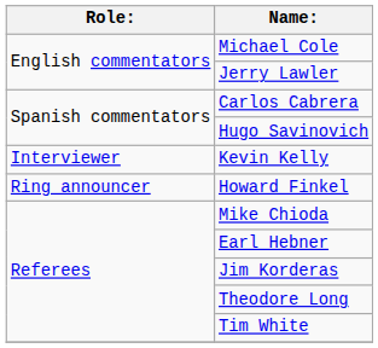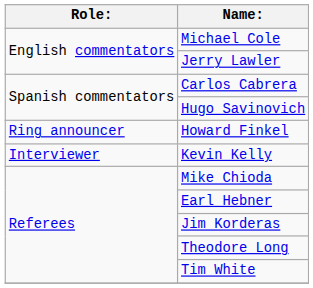rows swapped: Kevin Kelly <-> Howard Finkel
